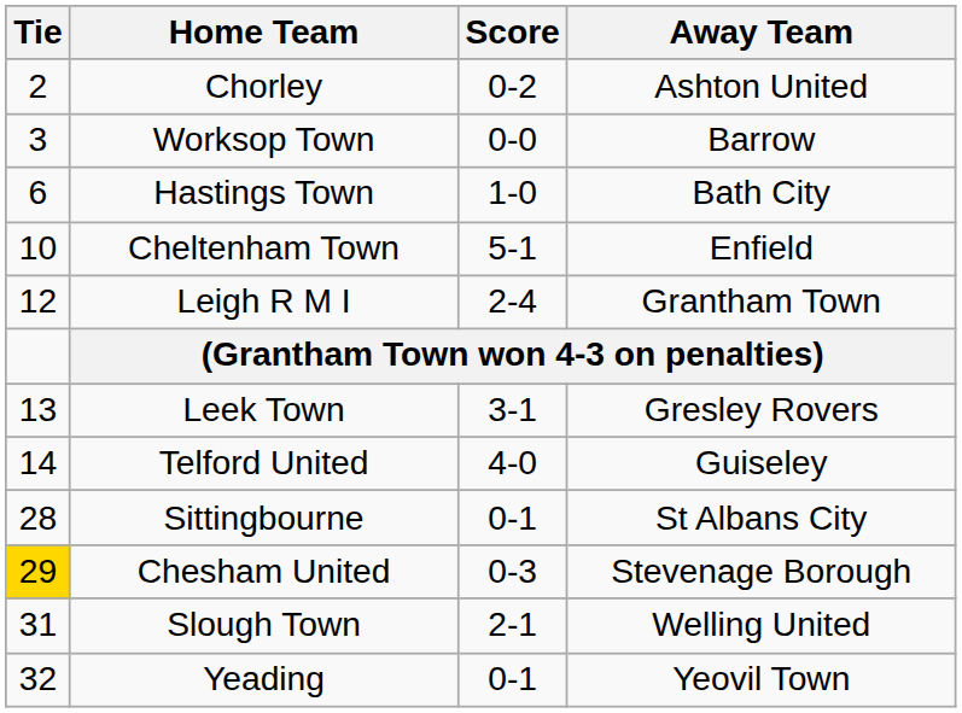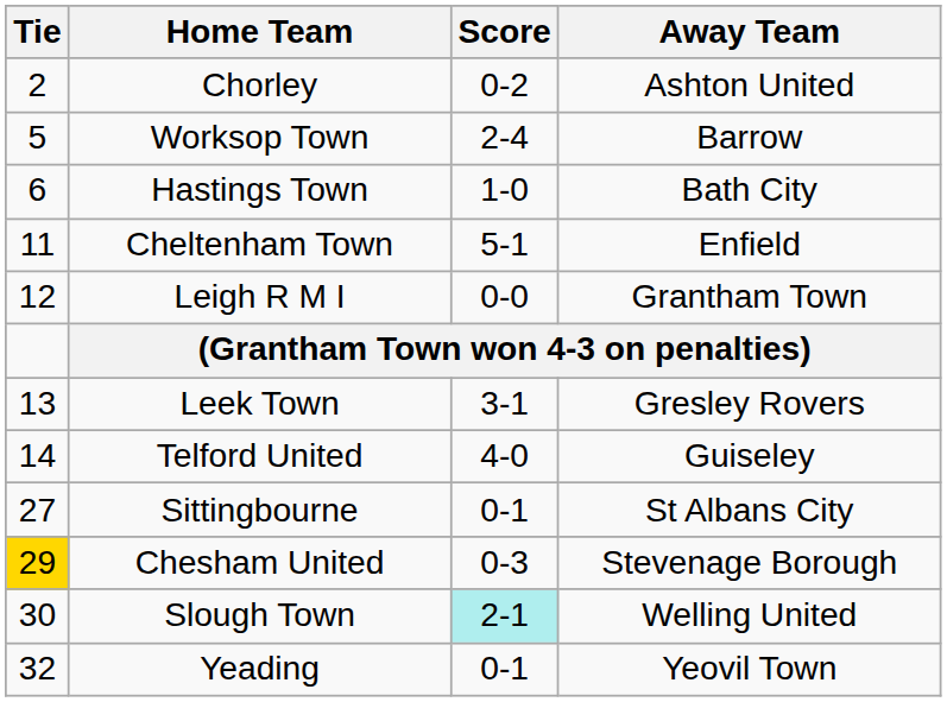Worksop Town | Tie: 3 -> 5
Worksop Town | Score: 0-0 -> 2-4
Cheltenham Town | Tie: 10 -> 11
Leigh R M I | Score: 2-4 -> 0-0
Sittingbourne | Tie: 28 -> 27
Slough Town | Tie: 31 -> 30
Slough Town | Score: no background -> paleturquoise background
